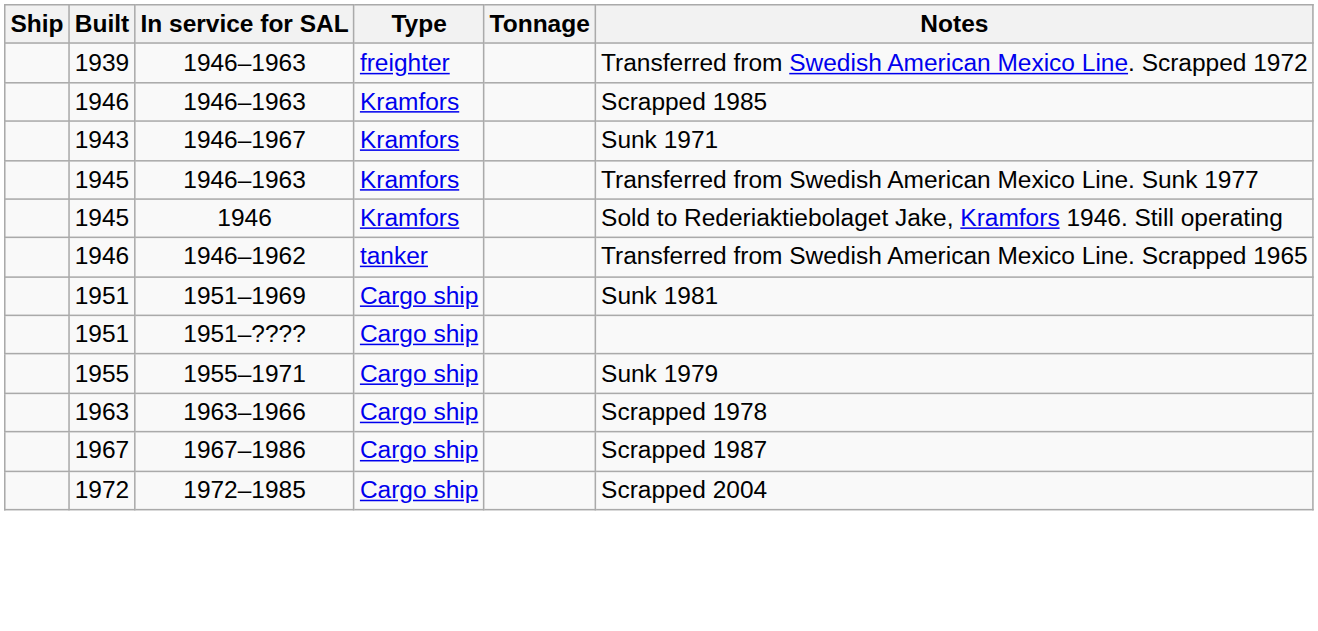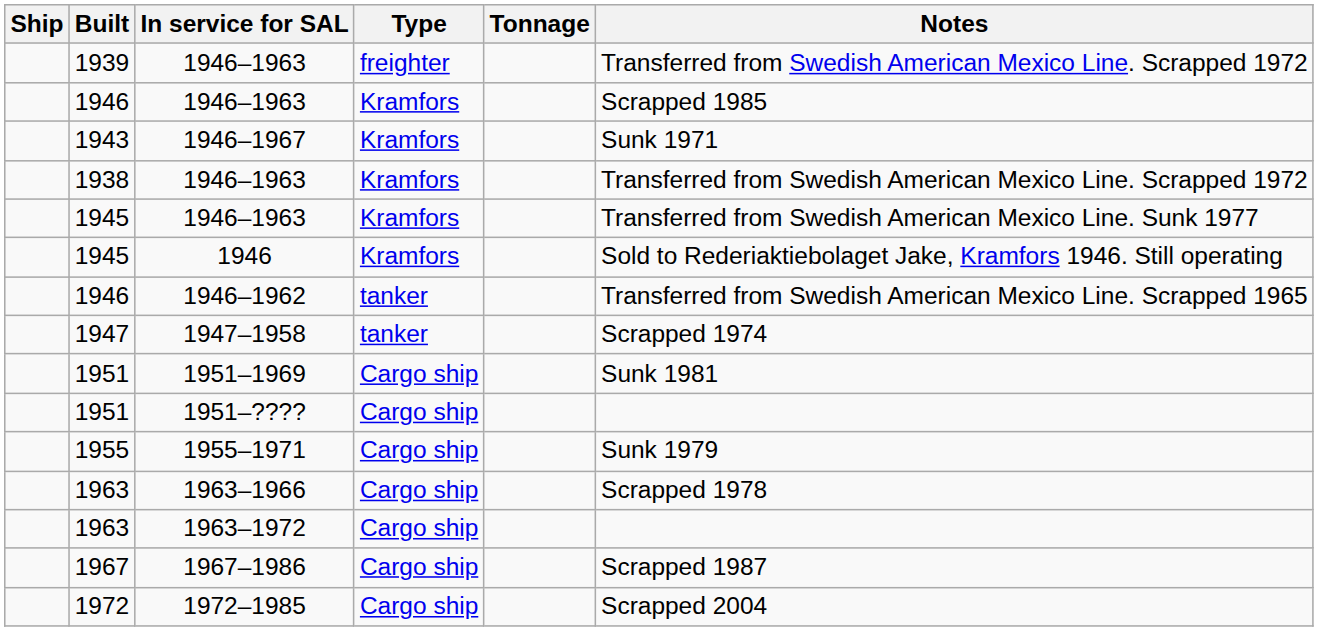+ row: 1938 | 1946–1963 | Kramfors | Transferred from Swedish American Mexico Line. Scrapped 1972
+ row: 1947 | 1947–1958 | tanker | Scrapped 1974
+ row: 1963 | 1963–1972 | Cargo ship
